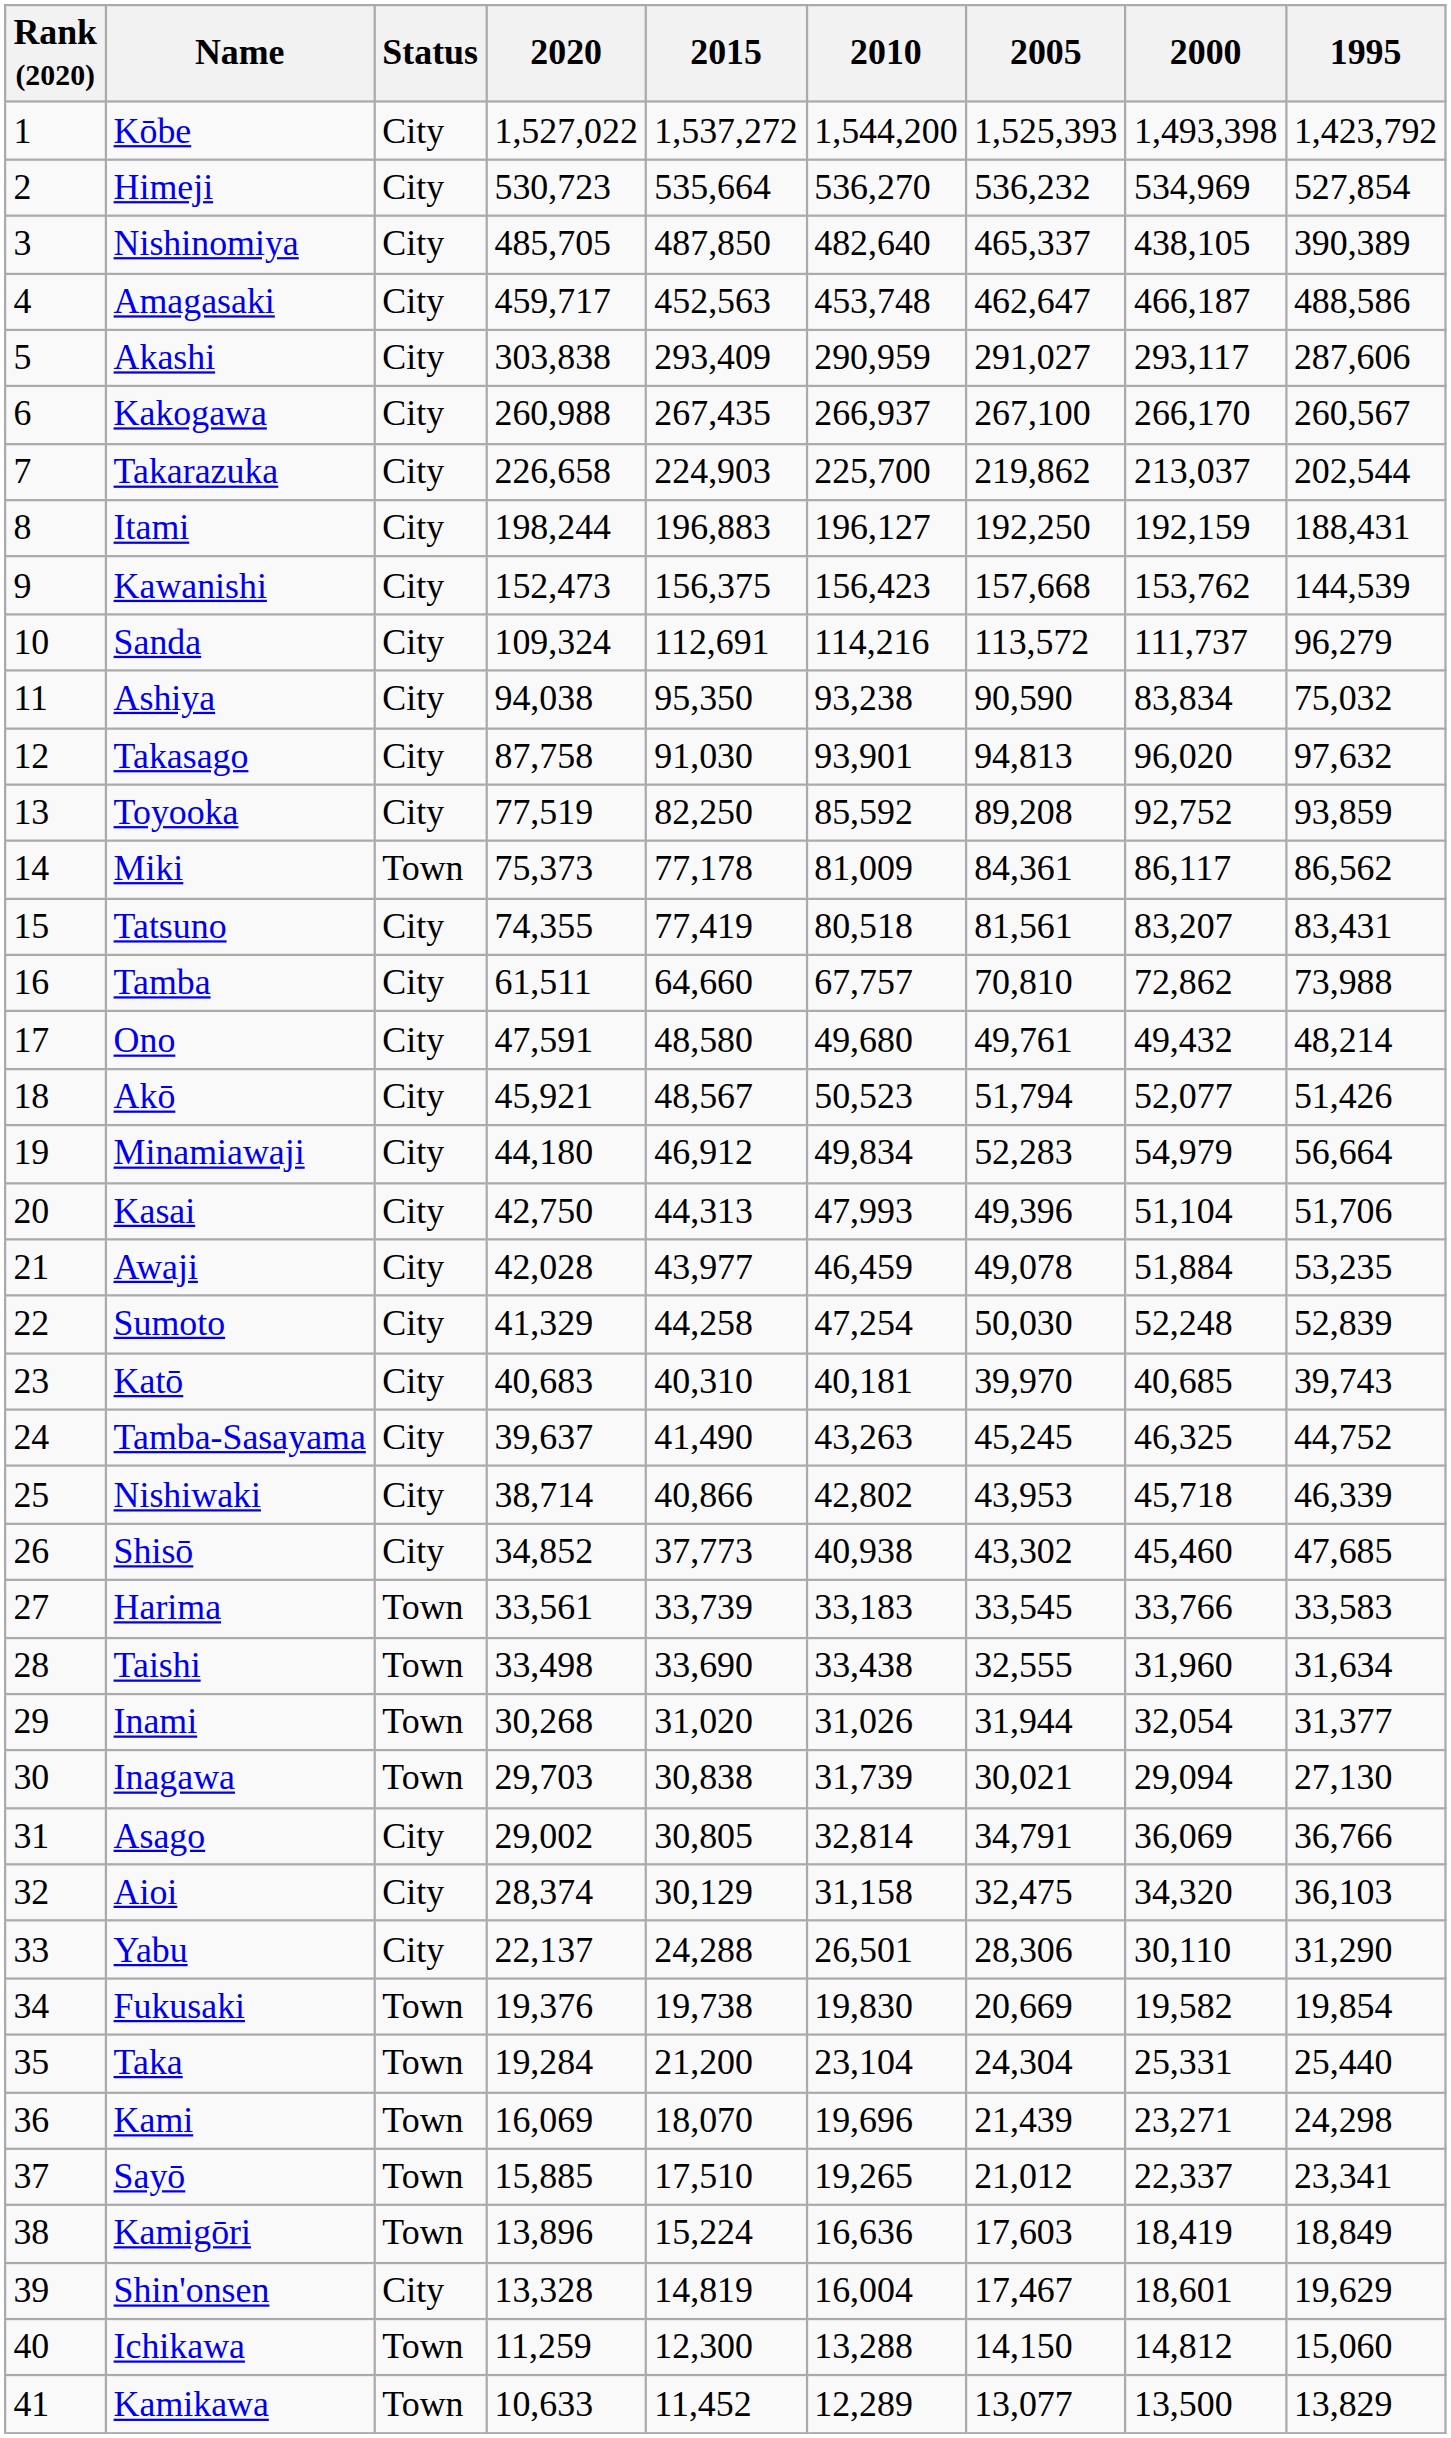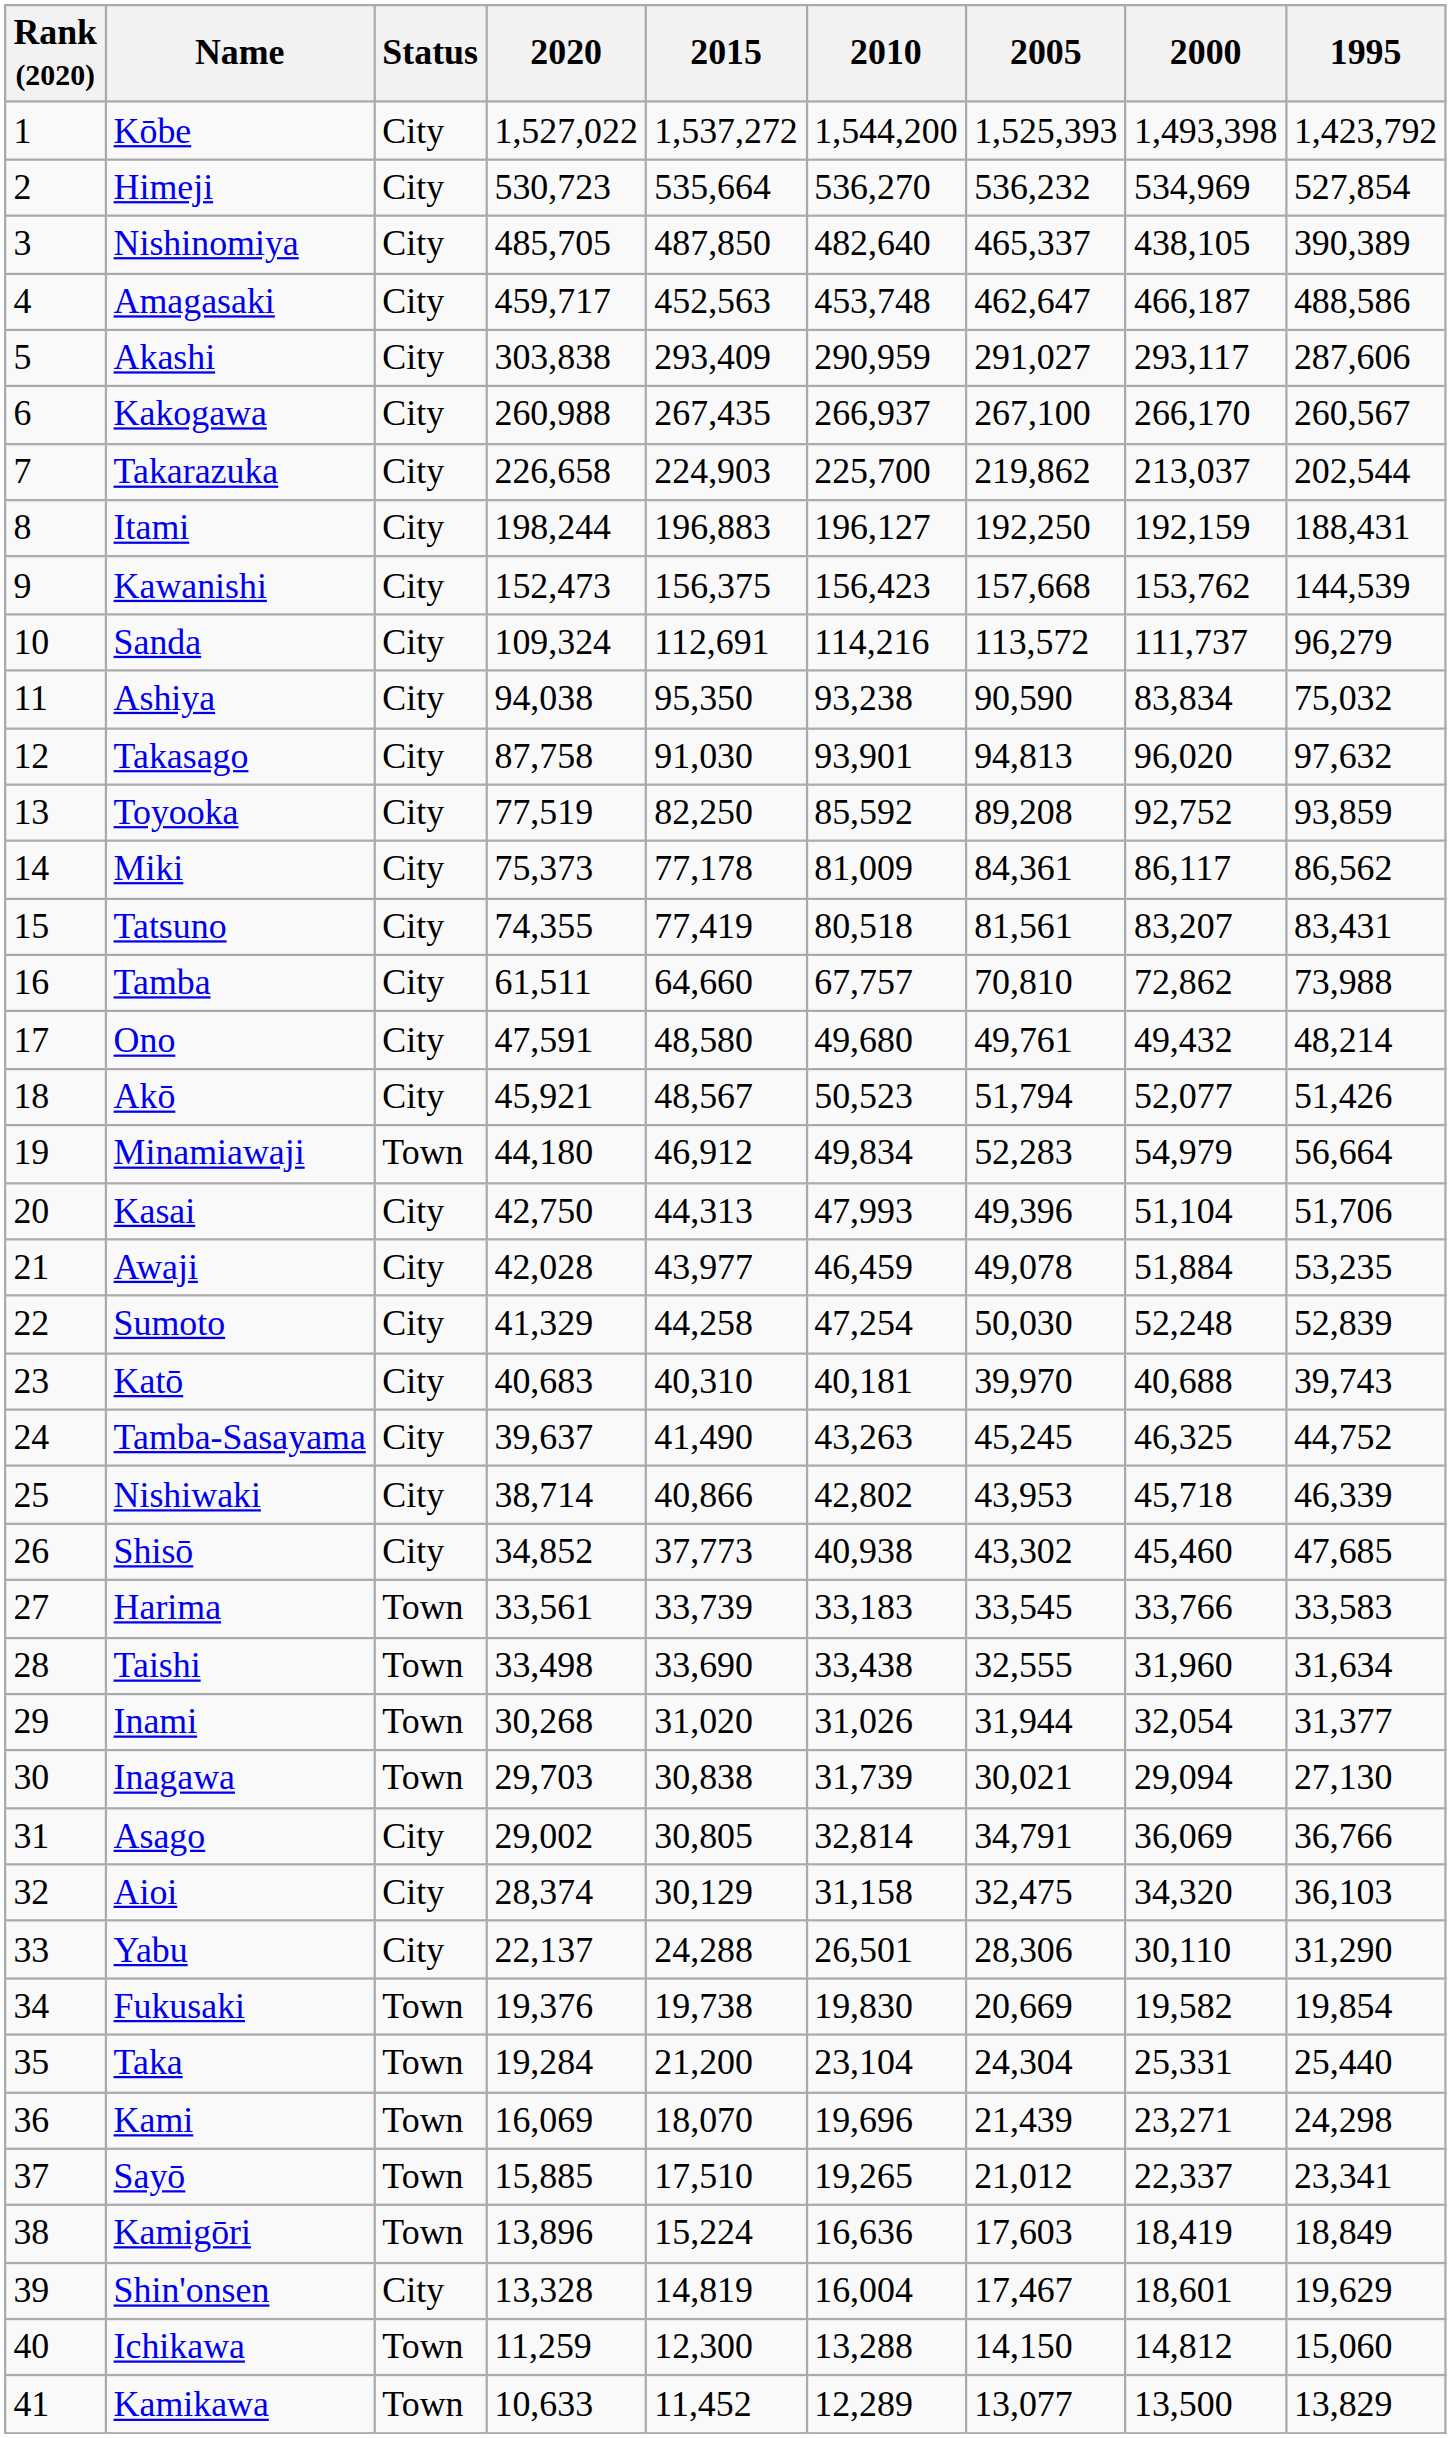Miki | Status: Town -> City
Minamiawaji | Status: City -> Town
Katō | 2000: 40,685 -> 40,688
